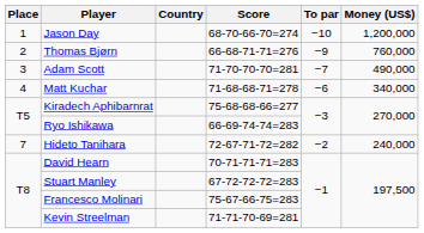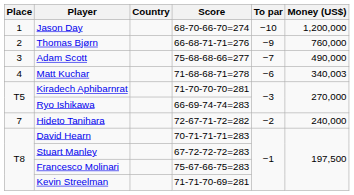Adam Scott | Score: 71-70-70-70=281 -> 75-68-68-66=277
Matt Kuchar | Money (US$): 340,000 -> 340,003
Kiradech Aphibarnrat | Score: 75-68-68-66=277 -> 71-70-70-70=281
